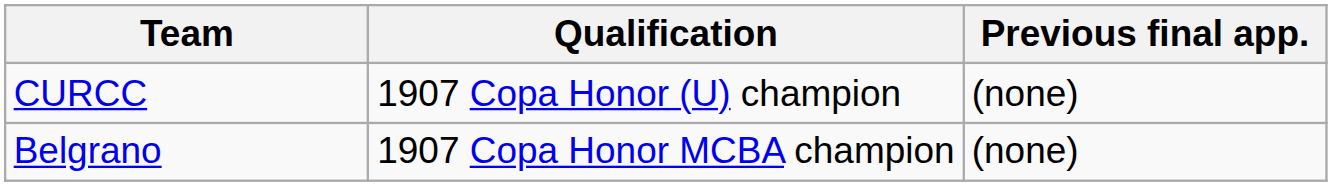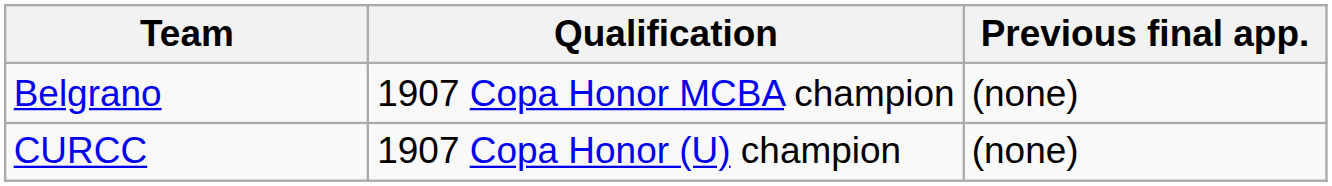rows swapped: CURCC <-> Belgrano
